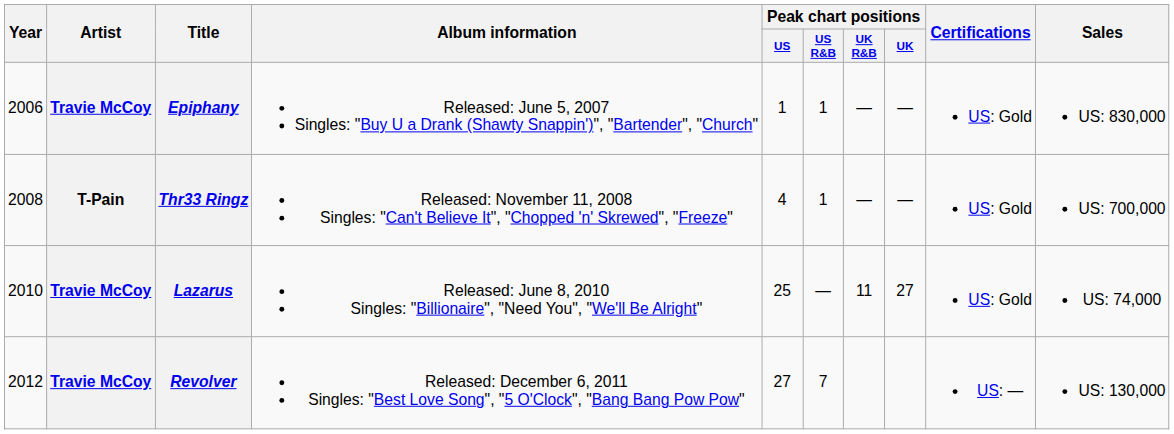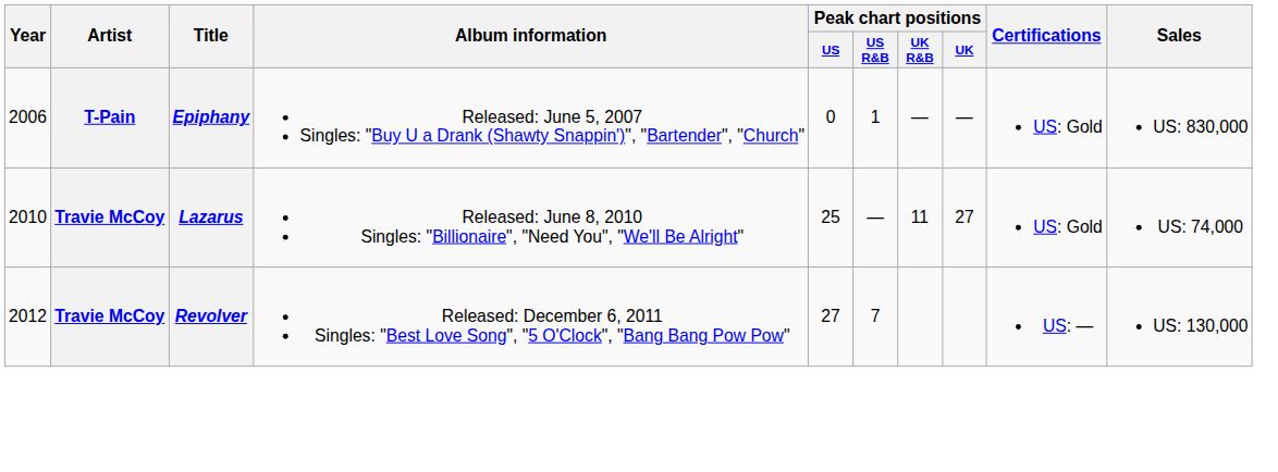Epiphany | Artist: Travie McCoy -> T-Pain
Epiphany | Peak chart positions / US: 1 -> 0
- row: 2008 | T-Pain | Thr33 Ringz | Released: November 11, 2008 Singles: "Can't Believe It", "Chopped 'n' Skrewed", "Freeze" | 4 | 1 | — | — | US: Gold | US: 700,000
